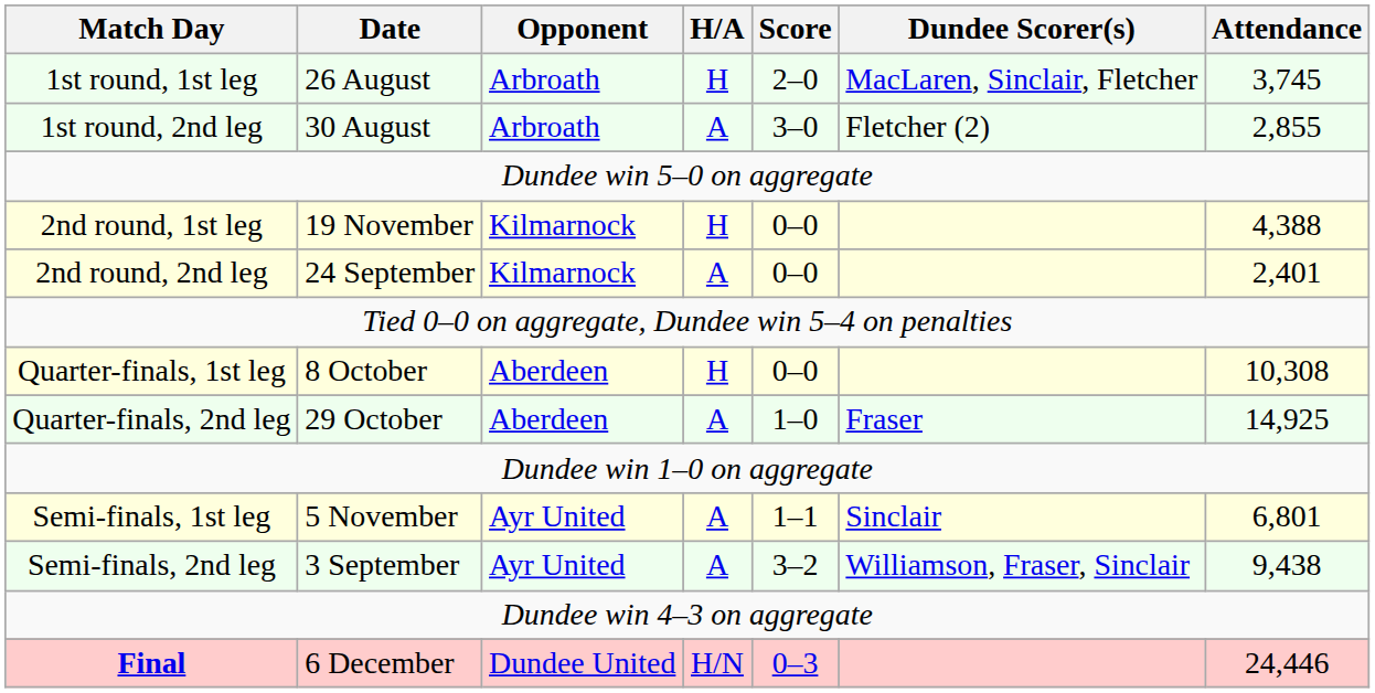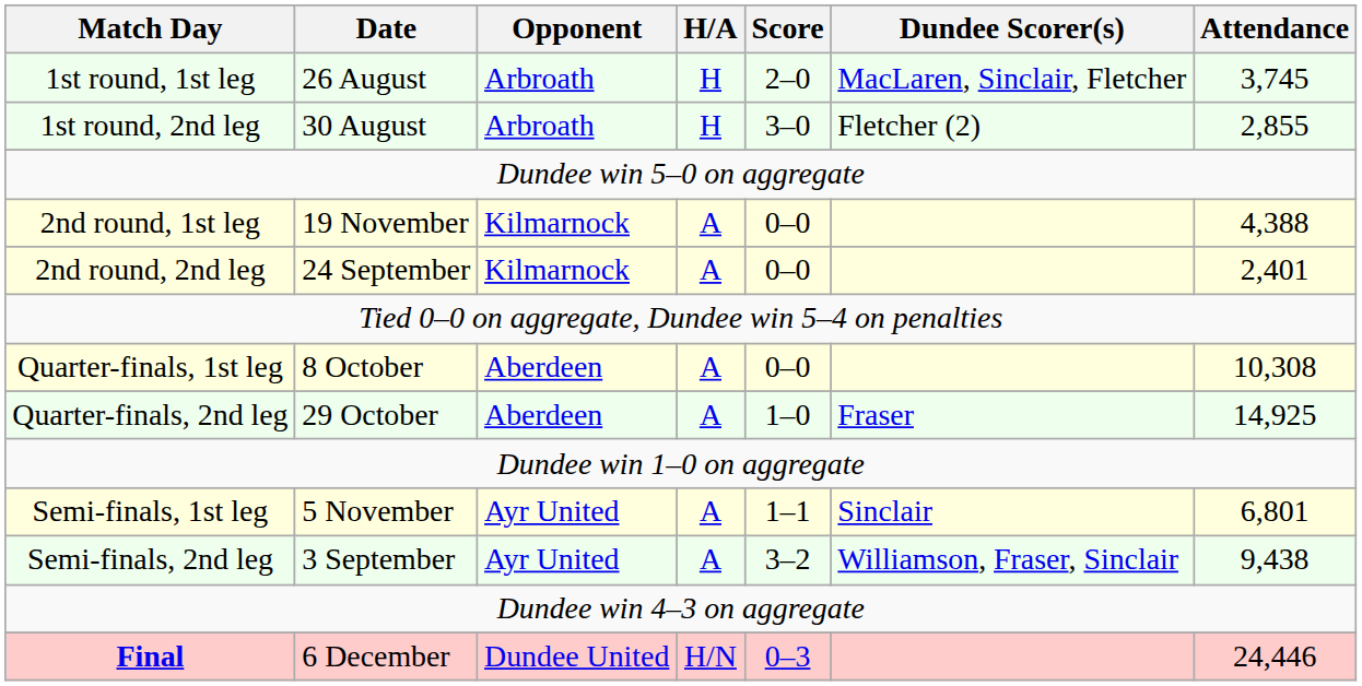1st round, 2nd leg | H/A: A -> H
2nd round, 1st leg | H/A: H -> A
Quarter-finals, 1st leg | H/A: H -> A
